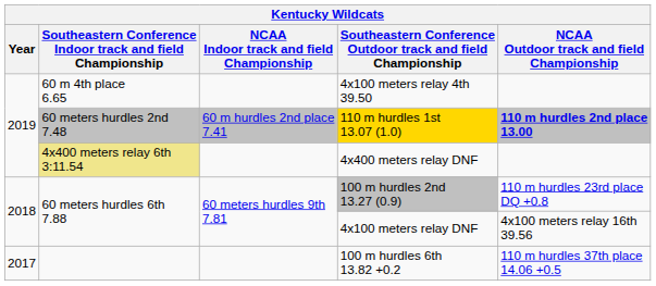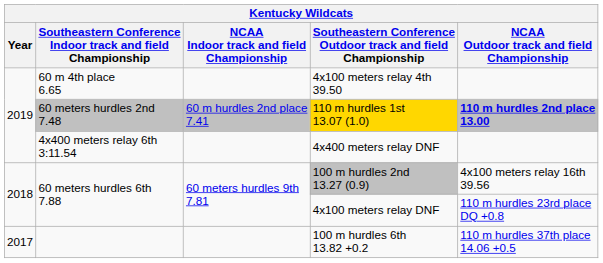4x400 meters relay DNF | Southeastern Conference Indoor track and field Championship: khaki background -> no background
100 m hurdles 2nd 13.27 (0.9) | NCAA Outdoor track and field Championship: 110 m hurdles 23rd place DQ +0.8 -> 4x100 meters relay 16th 39.56
4x100 meters relay DNF | NCAA Outdoor track and field Championship: 4x100 meters relay 16th 39.56 -> 110 m hurdles 23rd place DQ +0.8
